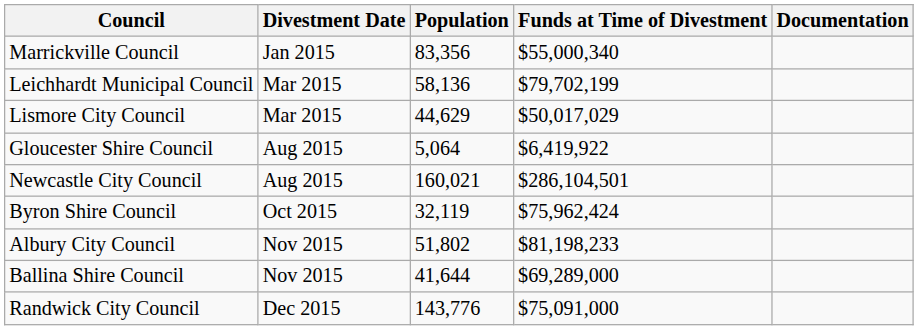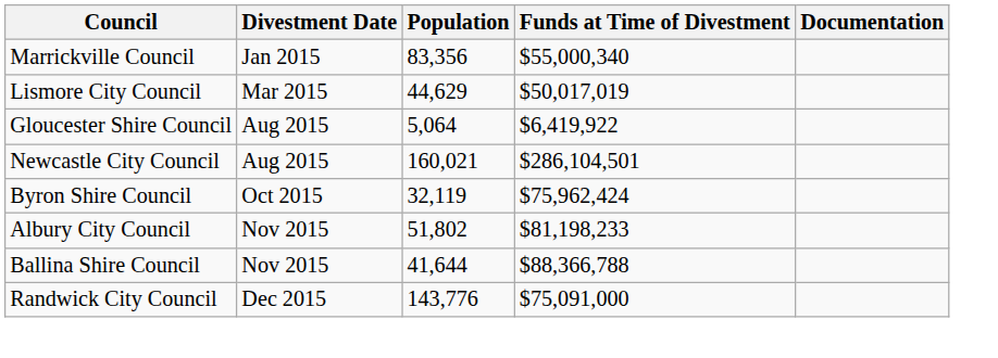- row: Leichhardt Municipal Council | Mar 2015 | 58,136 | $79,702,199
Lismore City Council | Funds at Time of Divestment: $50,017,029 -> $50,017,019
Ballina Shire Council | Funds at Time of Divestment: $69,289,000 -> $88,366,788
